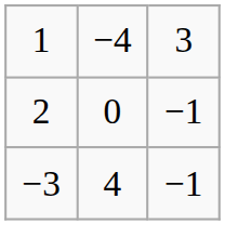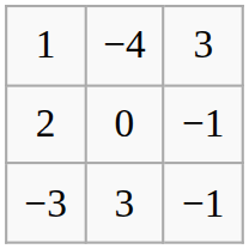−3 | column 2: 4 -> 3
